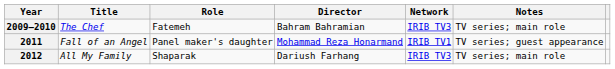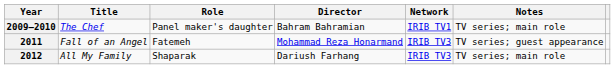2009–2010 | Role: Fatemeh -> Panel maker's daughter
2009–2010 | Network: IRIB TV3 -> IRIB TV1
2011 | Role: Panel maker's daughter -> Fatemeh
2011 | Network: IRIB TV1 -> IRIB TV3
